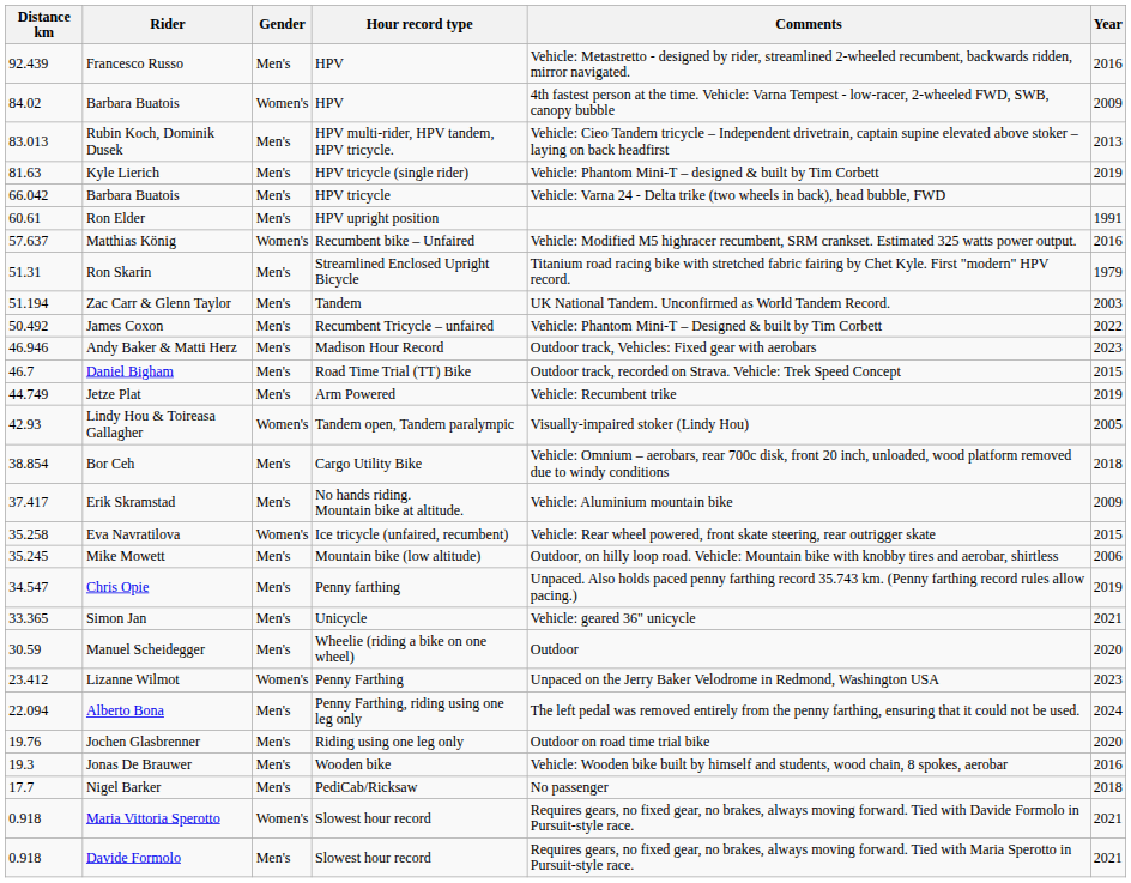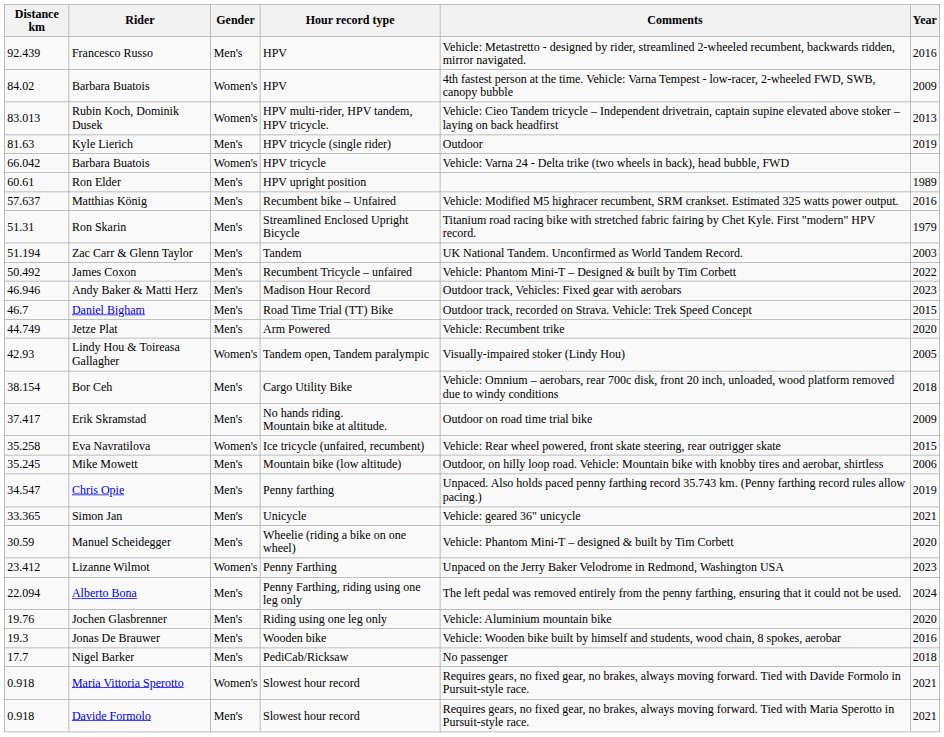Rubin Koch, Dominik Dusek | Gender: Men's -> Women's
Kyle Lierich | Comments: Vehicle: Phantom Mini-T – designed & built by Tim Corbett -> Outdoor
Barbara Buatois / HPV tricycle | Gender: Men's -> Women's
Ron Elder | Year: 1991 -> 1989
Matthias König | Gender: Women's -> Men's
Jetze Plat | Year: 2019 -> 2020
Bor Ceh | Distance km: 38.854 -> 38.154
Erik Skramstad | Comments: Vehicle: Aluminium mountain bike -> Outdoor on road time trial bike
Manuel Scheidegger | Comments: Outdoor -> Vehicle: Phantom Mini-T – designed & built by Tim Corbett
Jochen Glasbrenner | Comments: Outdoor on road time trial bike -> Vehicle: Aluminium mountain bike
